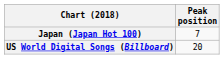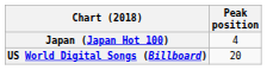Japan (Japan Hot 100) | Peak position: 7 -> 4
